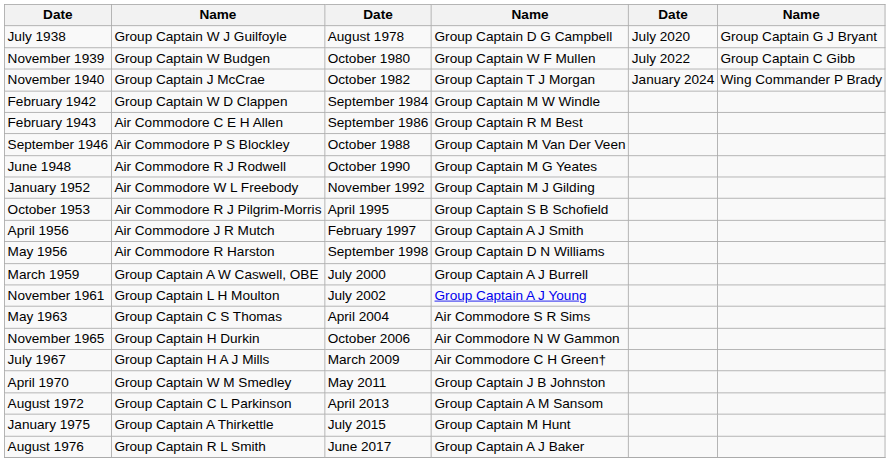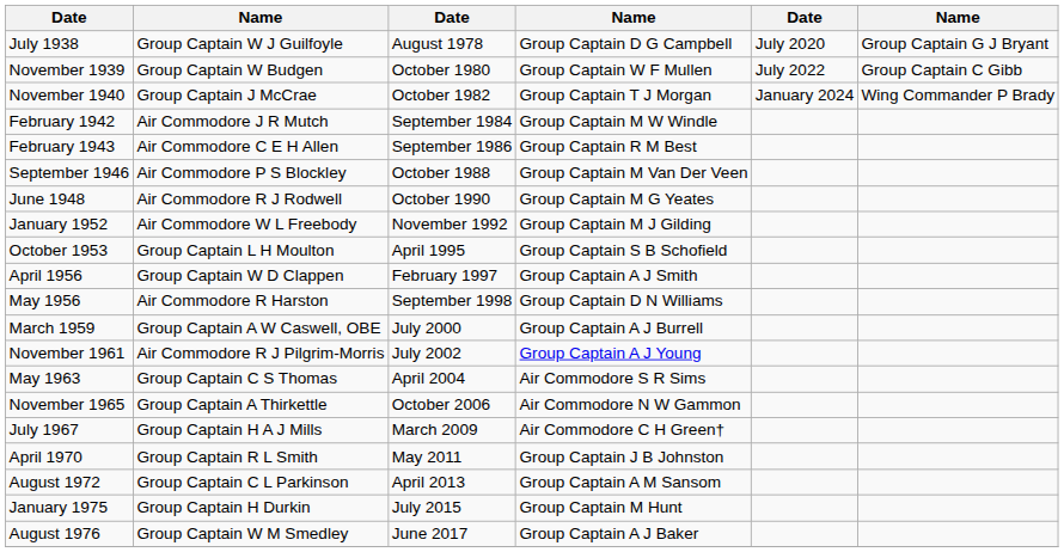February 1942 | column 2: Group Captain W D Clappen -> Air Commodore J R Mutch
October 1953 | column 2: Air Commodore R J Pilgrim-Morris -> Group Captain L H Moulton
April 1956 | column 2: Air Commodore J R Mutch -> Group Captain W D Clappen
November 1961 | column 2: Group Captain L H Moulton -> Air Commodore R J Pilgrim-Morris
November 1965 | column 2: Group Captain H Durkin -> Group Captain A Thirkettle
April 1970 | column 2: Group Captain W M Smedley -> Group Captain R L Smith
January 1975 | column 2: Group Captain A Thirkettle -> Group Captain H Durkin
August 1976 | column 2: Group Captain R L Smith -> Group Captain W M Smedley
